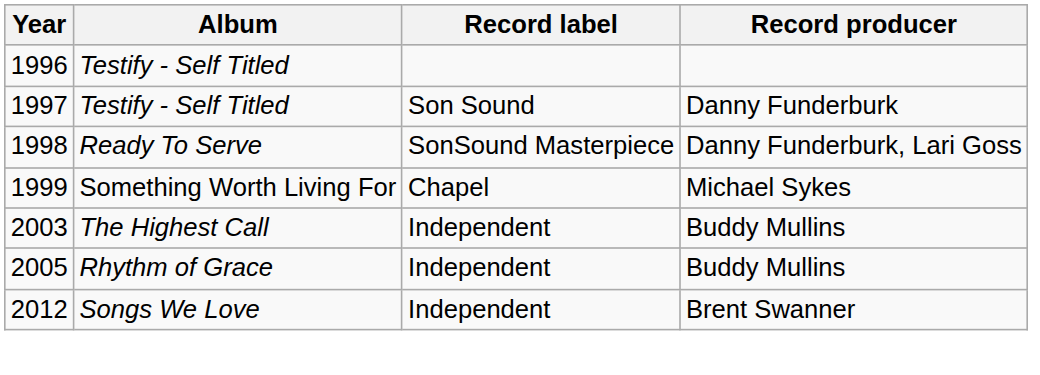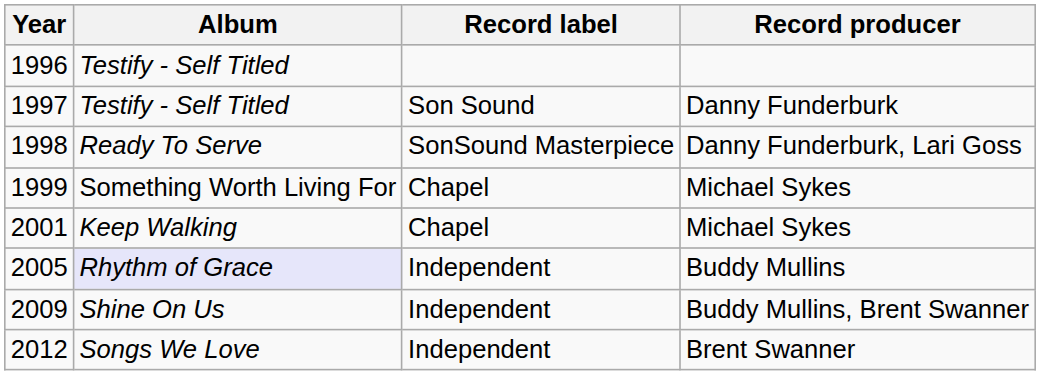+ row: 2001 | Keep Walking | Chapel | Michael Sykes
- row: 2003 | The Highest Call | Independent | Buddy Mullins
2005 | Album: no background -> lavender background
+ row: 2009 | Shine On Us | Independent | Buddy Mullins, Brent Swanner
